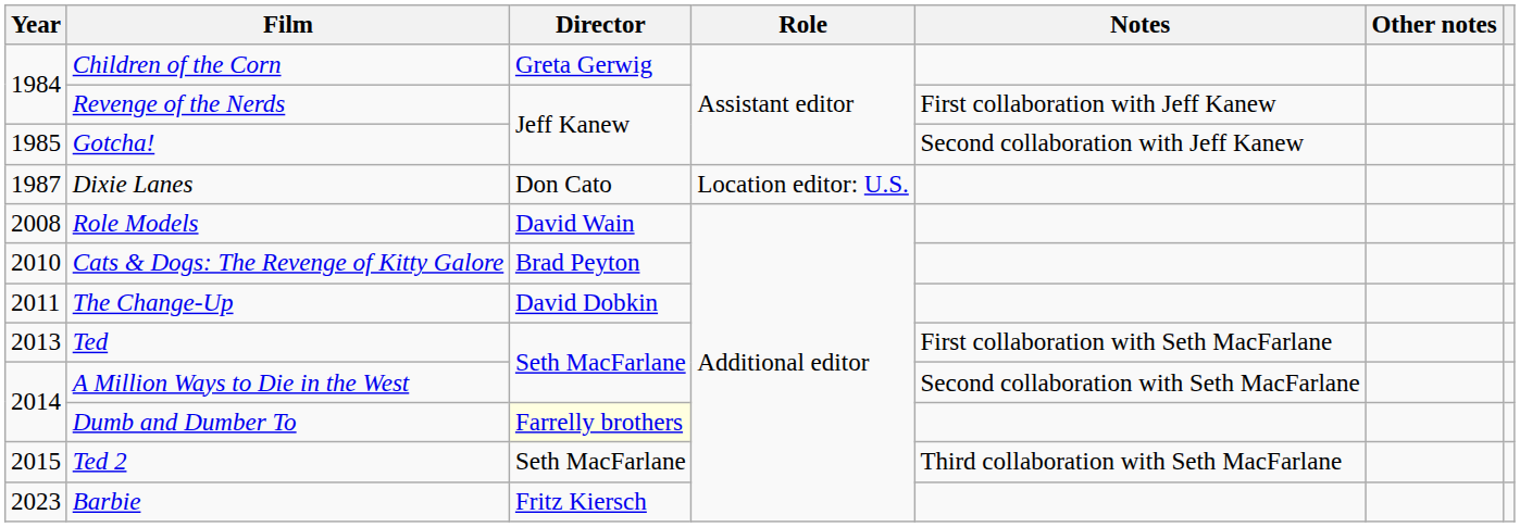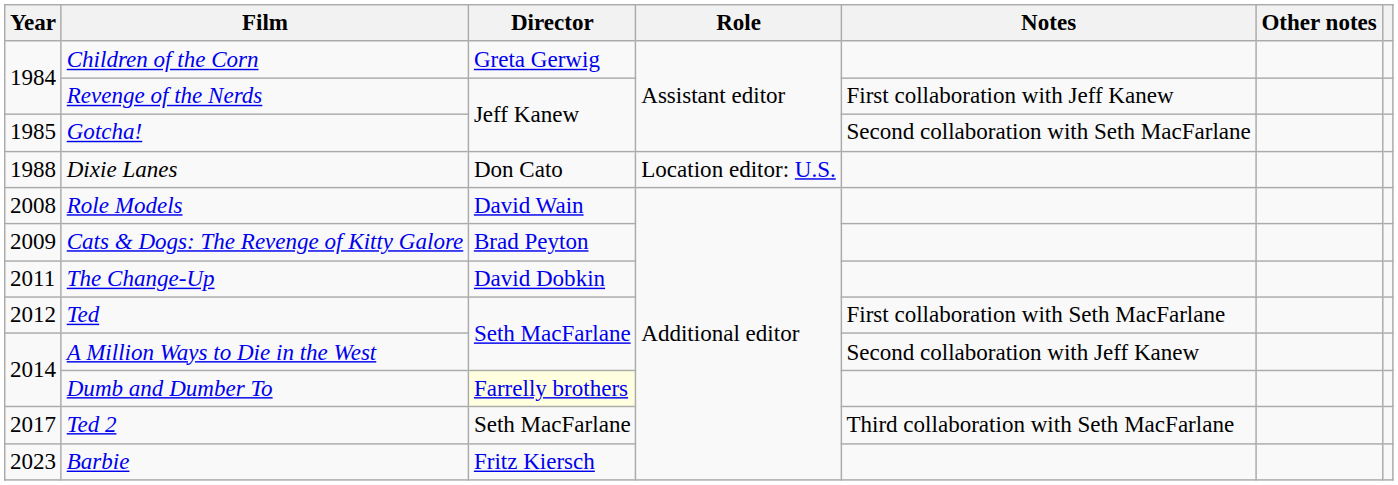Gotcha! | Notes: Second collaboration with Jeff Kanew -> Second collaboration with Seth MacFarlane
Dixie Lanes | Year: 1987 -> 1988
Cats & Dogs: The Revenge of Kitty Galore | Year: 2010 -> 2009
Ted | Year: 2013 -> 2012
A Million Ways to Die in the West | Notes: Second collaboration with Seth MacFarlane -> Second collaboration with Jeff Kanew
Ted 2 | Year: 2015 -> 2017
